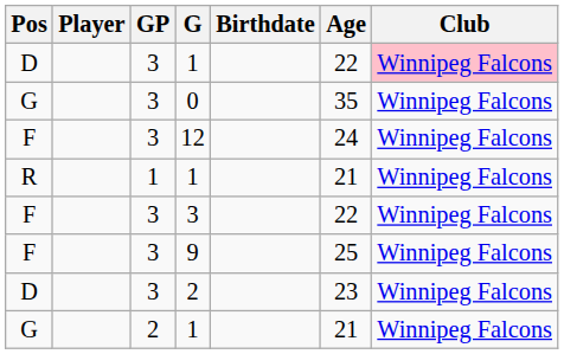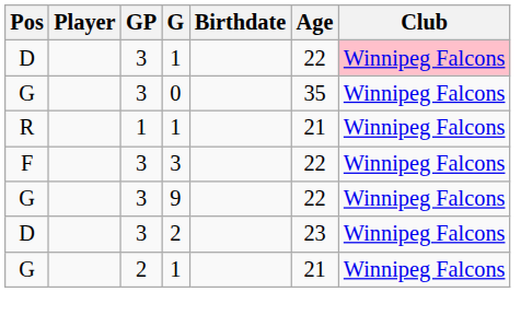- row: F | 3 | 12 | 24 | Winnipeg Falcons
9 | Pos: F -> G
9 | Age: 25 -> 22
